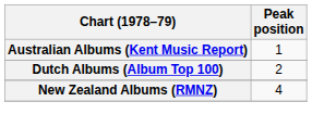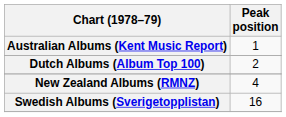+ row: Swedish Albums (Sverigetopplistan) | 16
